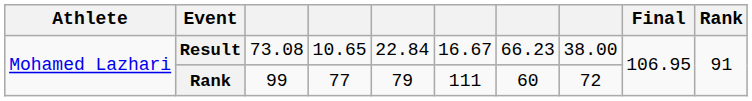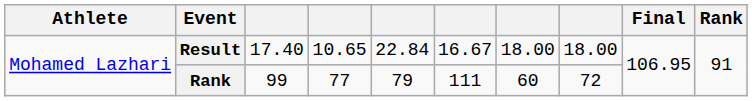Result | column 3: 73.08 -> 17.40
Result | column 7: 66.23 -> 18.00
Result | column 8: 38.00 -> 18.00
